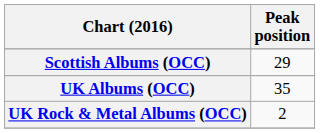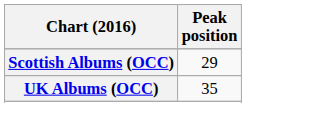- row: UK Rock & Metal Albums (OCC) | 2
